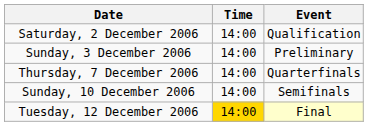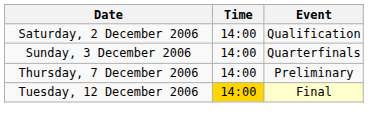Sunday, 3 December 2006 | Event: Preliminary -> Quarterfinals
Thursday, 7 December 2006 | Event: Quarterfinals -> Preliminary
- row: Sunday, 10 December 2006 | 14:00 | Semifinals
